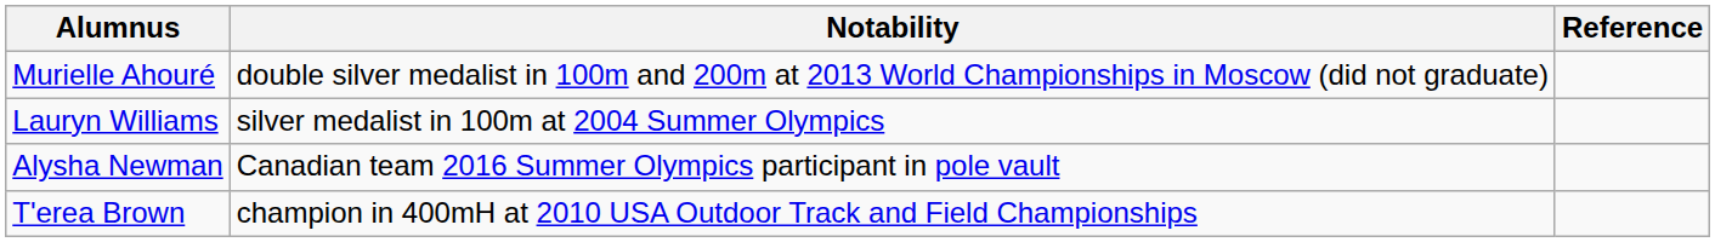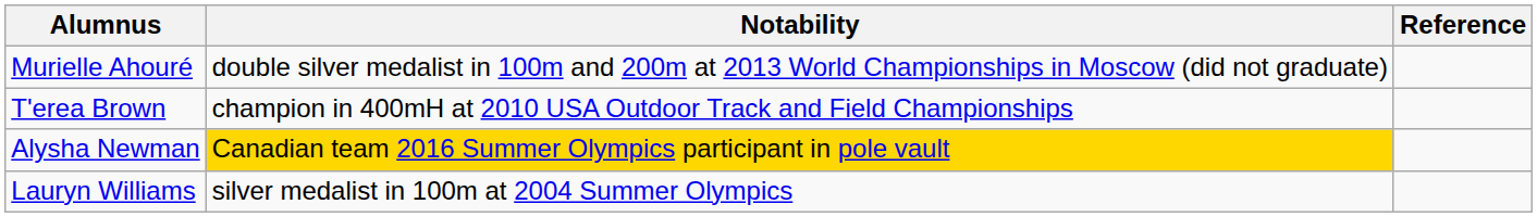rows swapped: T'erea Brown <-> Lauryn Williams
Alysha Newman | Notability: no background -> gold background
